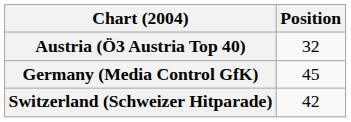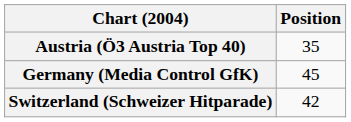Austria (Ö3 Austria Top 40) | Position: 32 -> 35
